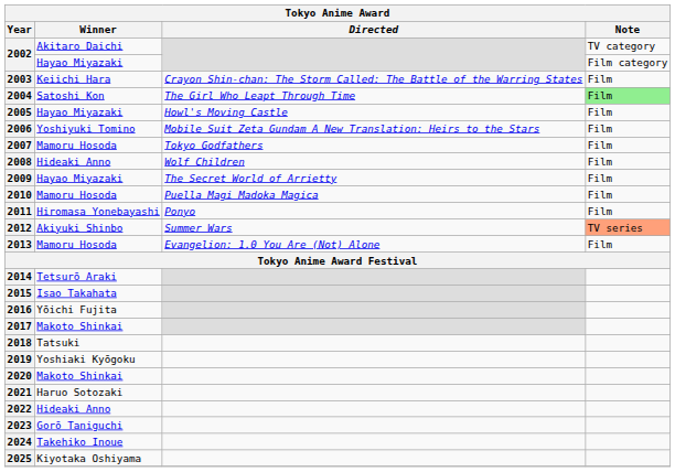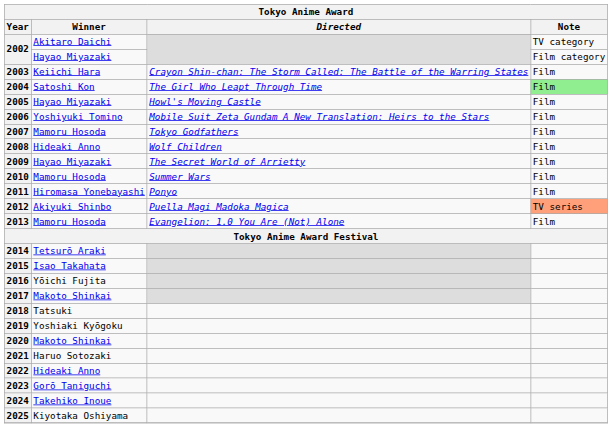2010 | Directed: Puella Magi Madoka Magica -> Summer Wars
2012 | Directed: Summer Wars -> Puella Magi Madoka Magica
